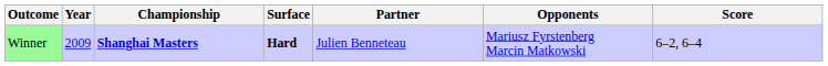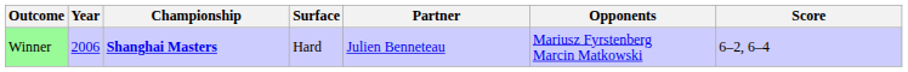Winner | Year: 2009 -> 2006
Winner | Surface: bold -> normal
